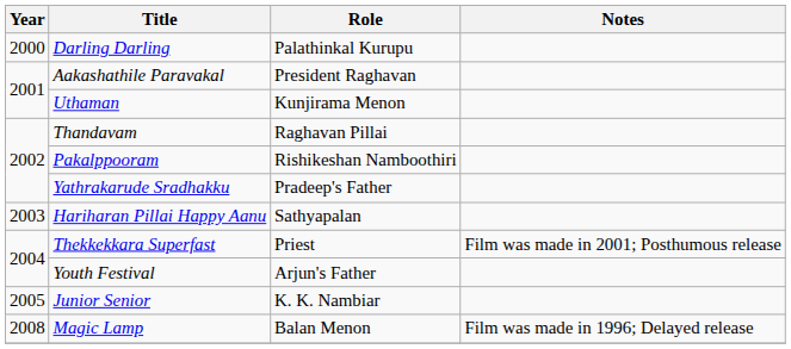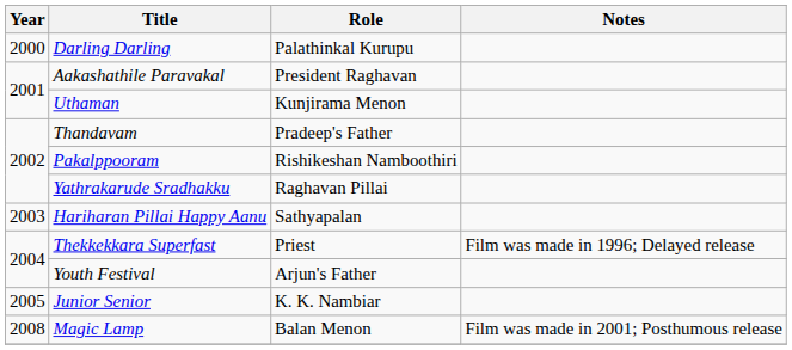Thandavam | Role: Raghavan Pillai -> Pradeep's Father
Yathrakarude Sradhakku | Role: Pradeep's Father -> Raghavan Pillai
Thekkekkara Superfast | Notes: Film was made in 2001; Posthumous release -> Film was made in 1996; Delayed release
Magic Lamp | Notes: Film was made in 1996; Delayed release -> Film was made in 2001; Posthumous release
